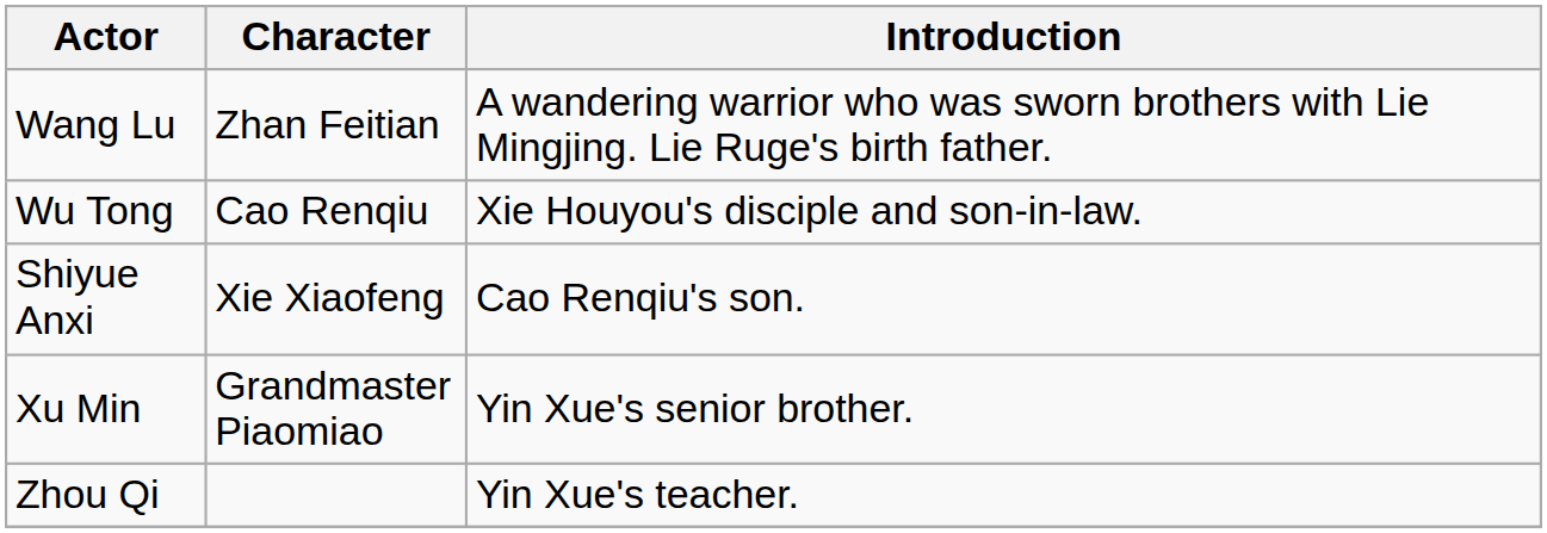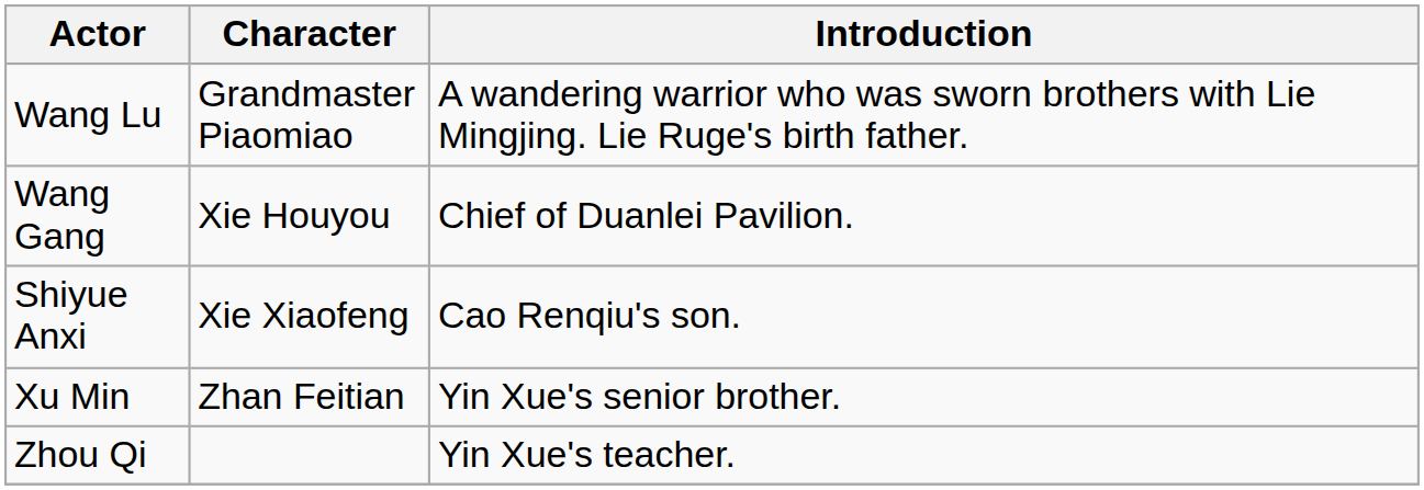Wang Lu | Character: Zhan Feitian -> Grandmaster Piaomiao
+ row: Wang Gang | Xie Houyou | Chief of Duanlei Pavilion.
- row: Wu Tong | Cao Renqiu | Xie Houyou's disciple and son-in-law.
Xu Min | Character: Grandmaster Piaomiao -> Zhan Feitian
